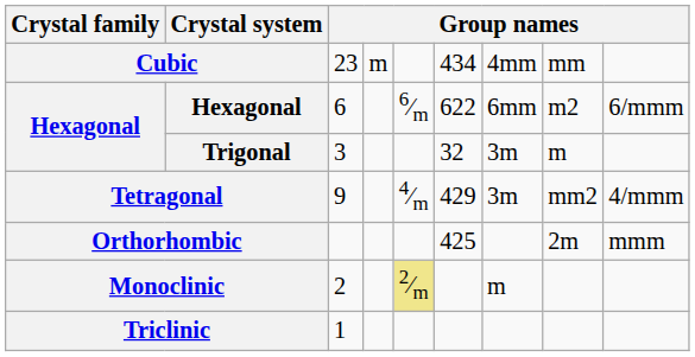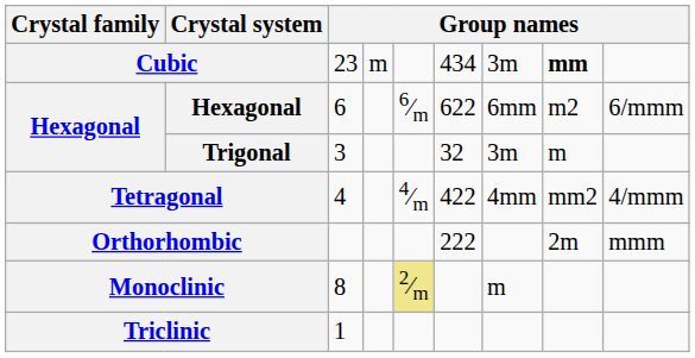Cubic | column 7: 4mm -> 3m
Cubic | column 8: normal -> bold
Tetragonal | column 3: 9 -> 4
Tetragonal | column 6: 429 -> 422
Tetragonal | column 7: 3m -> 4mm
Orthorhombic | column 6: 425 -> 222
Monoclinic | column 3: 2 -> 8
